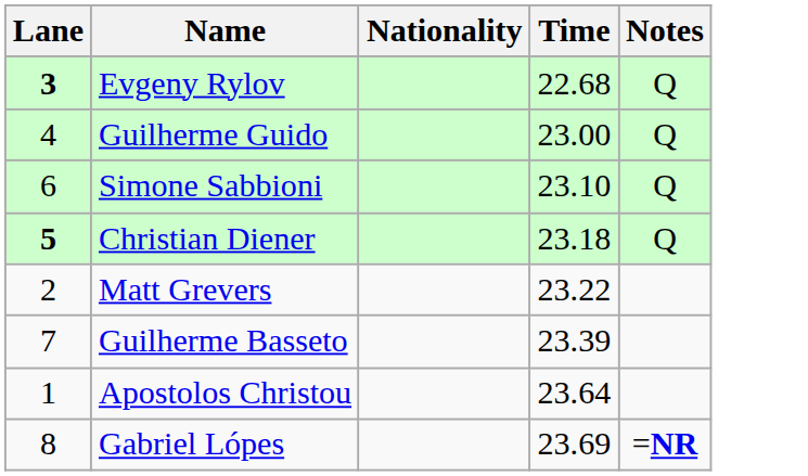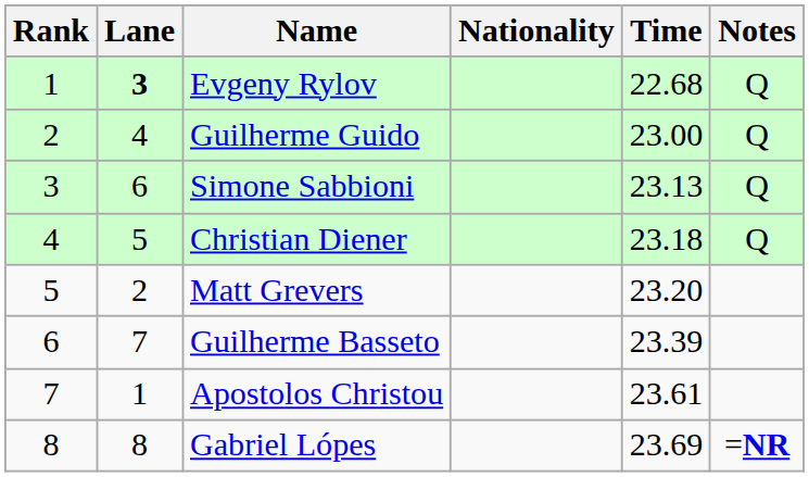+ column: Rank | 1 | 2 | 3 | 4 | 5 | 6 | 7 | 8
Simone Sabbioni | Time: 23.10 -> 23.13
Christian Diener | Lane: bold -> normal
Matt Grevers | Time: 23.22 -> 23.20
Apostolos Christou | Time: 23.64 -> 23.61
